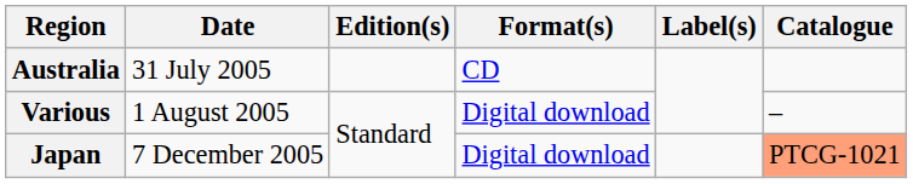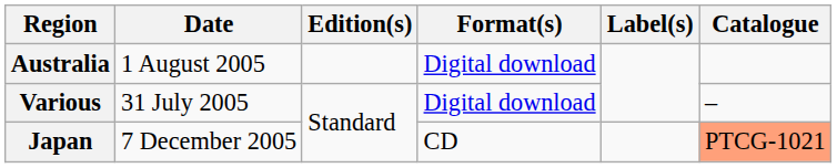Australia | Date: 31 July 2005 -> 1 August 2005
Australia | Format(s): CD -> Digital download
Various | Date: 1 August 2005 -> 31 July 2005
Japan | Format(s): Digital download -> CD
